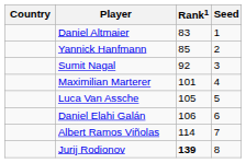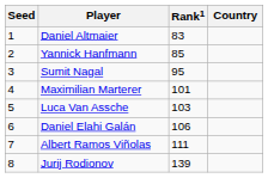columns swapped: Country <-> Seed
Sumit Nagal | Rank1: 92 -> 95
Luca Van Assche | Rank1: 105 -> 103
Albert Ramos Viñolas | Rank1: 114 -> 111
Jurij Rodionov | Rank1: bold -> normal
